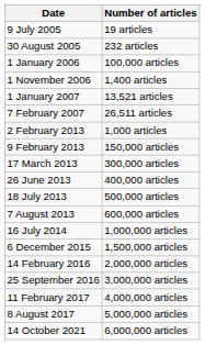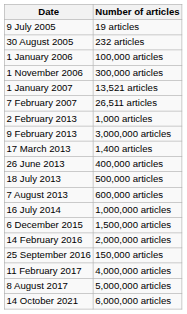1 November 2006 | Number of articles: 1,400 articles -> 300,000 articles
9 February 2013 | Number of articles: 150,000 articles -> 3,000,000 articles
17 March 2013 | Number of articles: 300,000 articles -> 1,400 articles
25 September 2016 | Number of articles: 3,000,000 articles -> 150,000 articles
